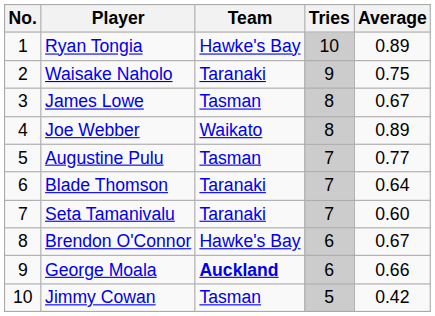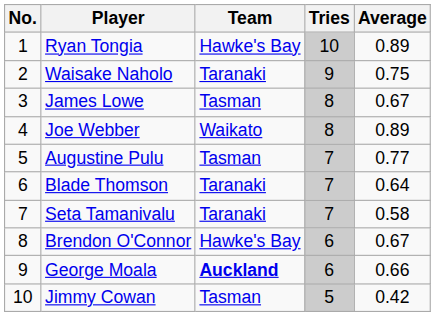Seta Tamanivalu | Average: 0.60 -> 0.58
